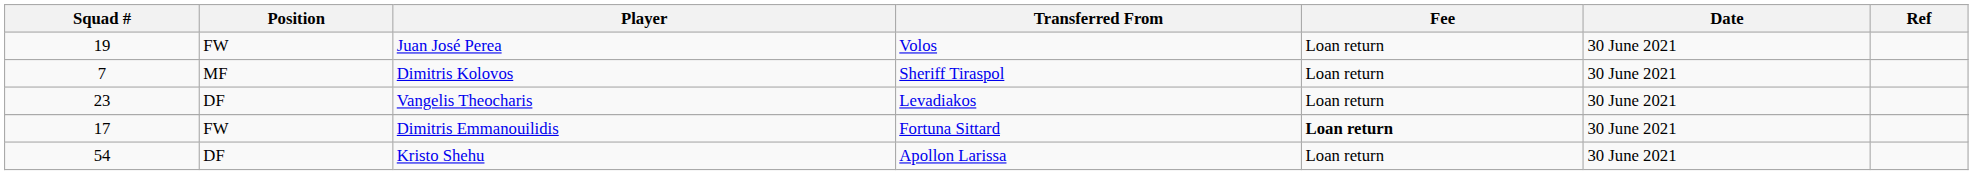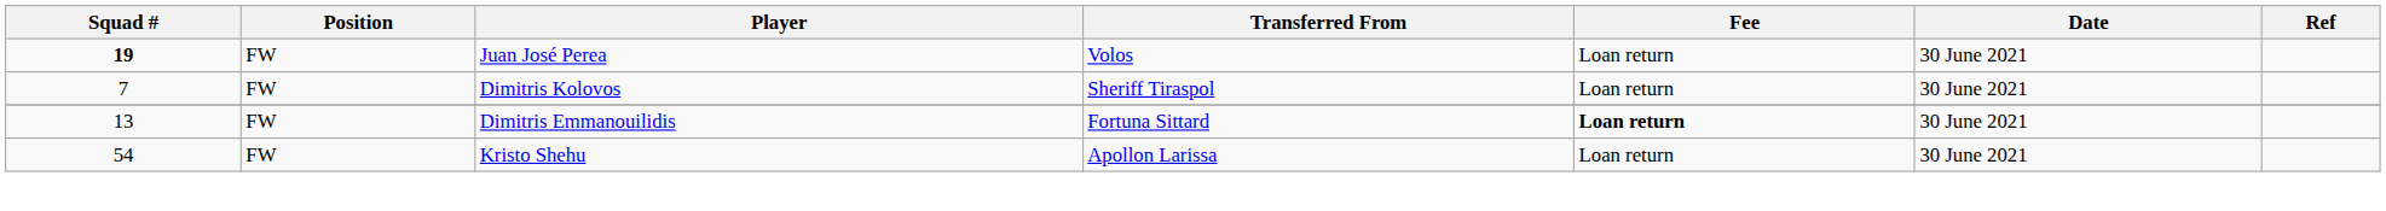Juan José Perea | Squad #: normal -> bold
Dimitris Kolovos | Position: MF -> FW
- row: 23 | DF | Vangelis Theocharis | Levadiakos | Loan return | 30 June 2021
Dimitris Emmanouilidis | Squad #: 17 -> 13
Kristo Shehu | Position: DF -> FW
